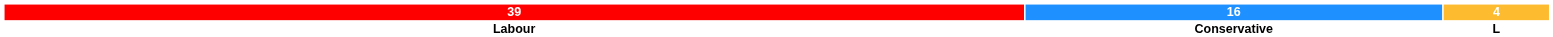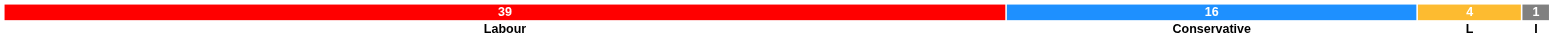+ column: 1 | I
